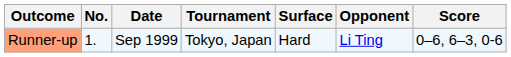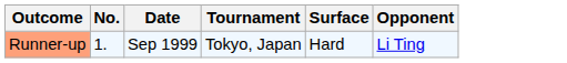- column: Score | 0–6, 6–3, 0-6
